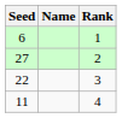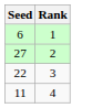- column: Name
